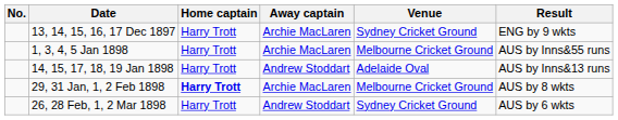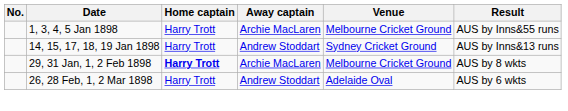- row: 13, 14, 15, 16, 17 Dec 1897 | Harry Trott | Archie MacLaren | Sydney Cricket Ground | ENG by 9 wkts
14, 15, 17, 18, 19 Jan 1898 | Venue: Adelaide Oval -> Sydney Cricket Ground
26, 28 Feb, 1, 2 Mar 1898 | Venue: Sydney Cricket Ground -> Adelaide Oval
